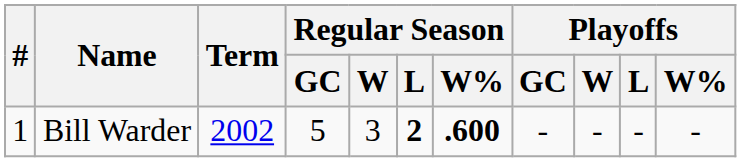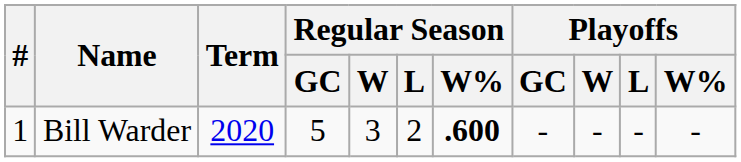Bill Warder | Term: 2002 -> 2020
Bill Warder | Regular Season / L: bold -> normal
